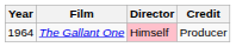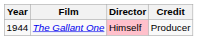The Gallant One | Year: 1964 -> 1944
